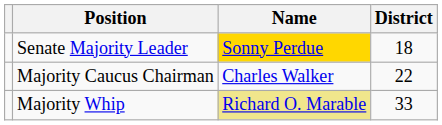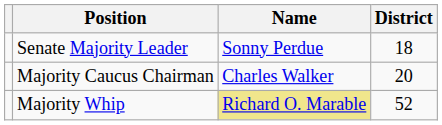Senate Majority Leader | Name: gold background -> no background
Majority Caucus Chairman | District: 22 -> 20
Majority Whip | District: 33 -> 52
